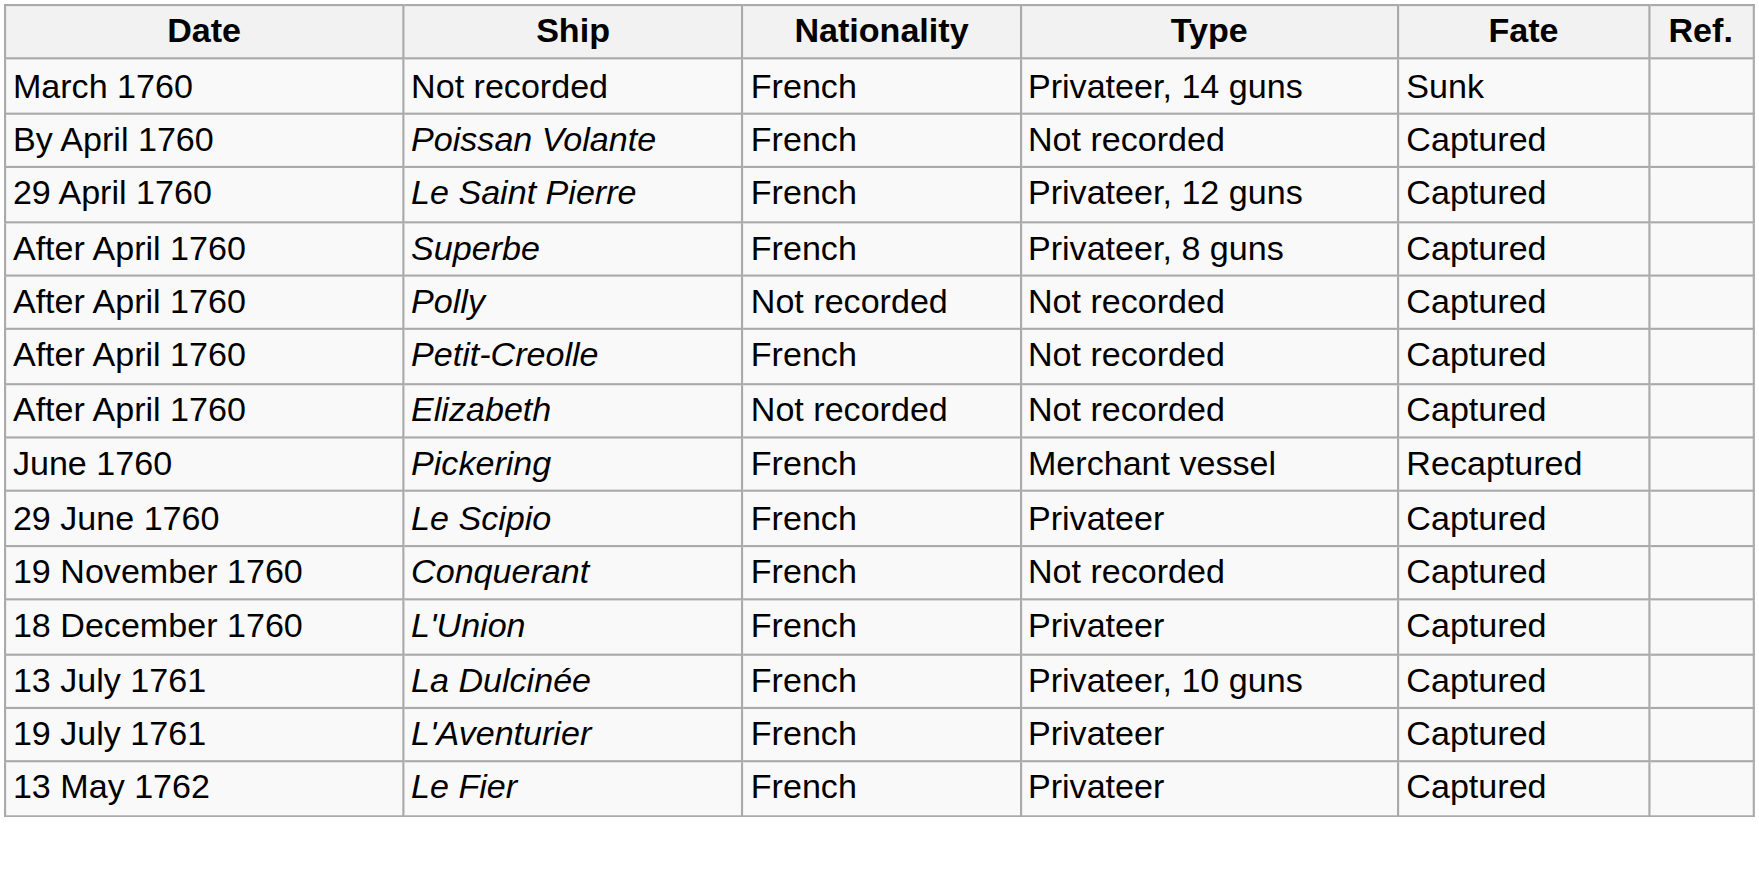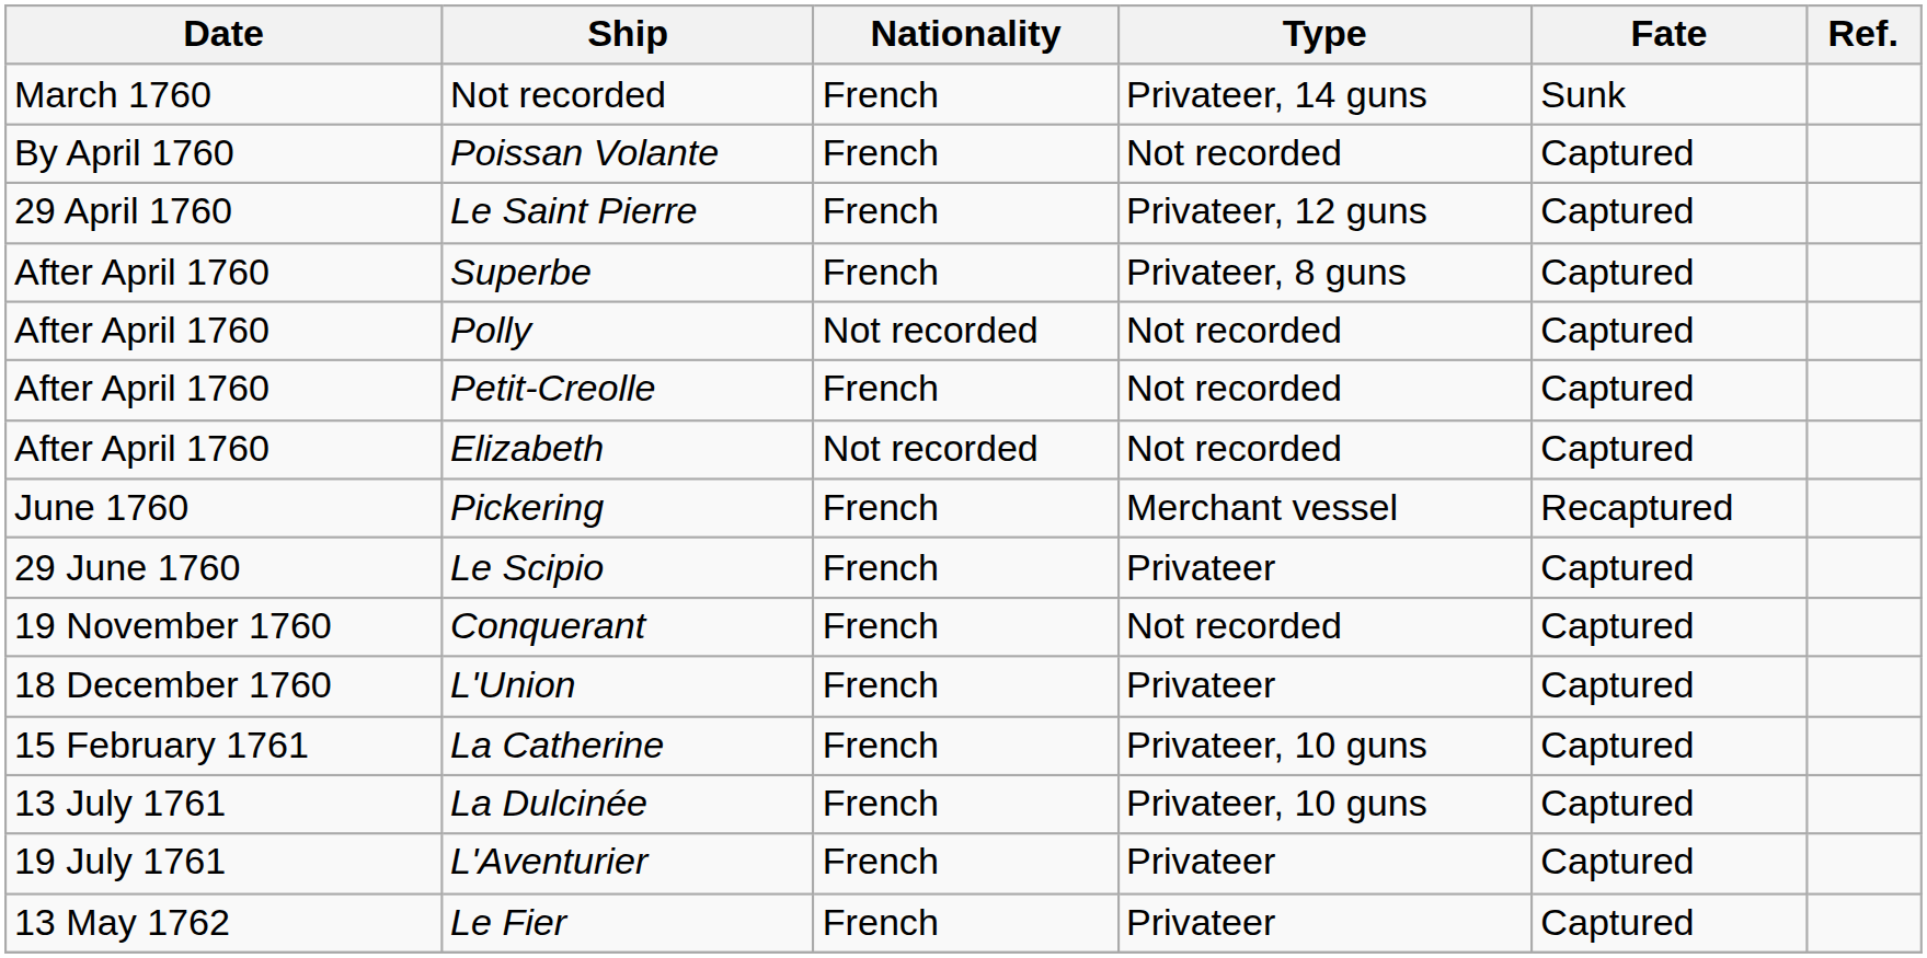+ row: 15 February 1761 | La Catherine | French | Privateer, 10 guns | Captured
